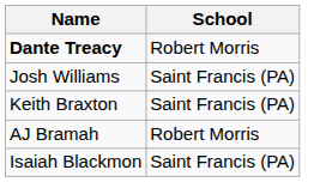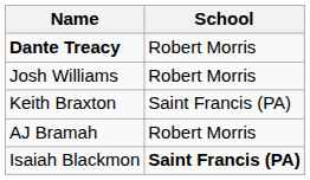Josh Williams | School: Saint Francis (PA) -> Robert Morris
Isaiah Blackmon | School: normal -> bold
